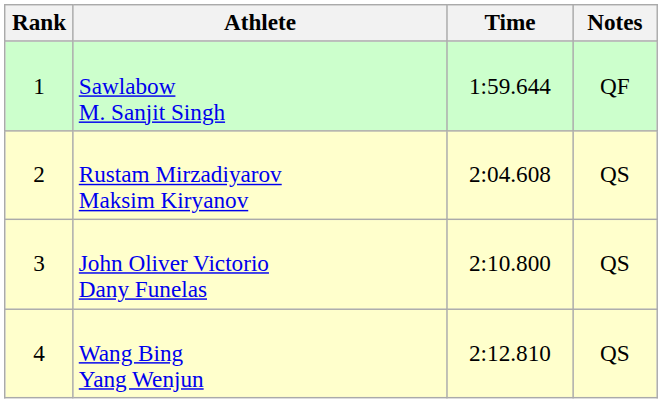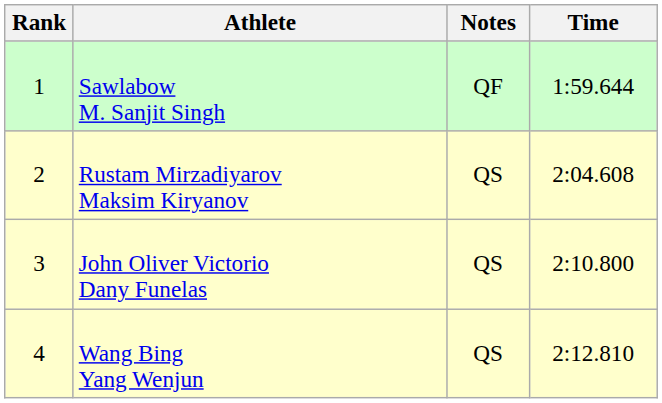columns swapped: Time <-> Notes
